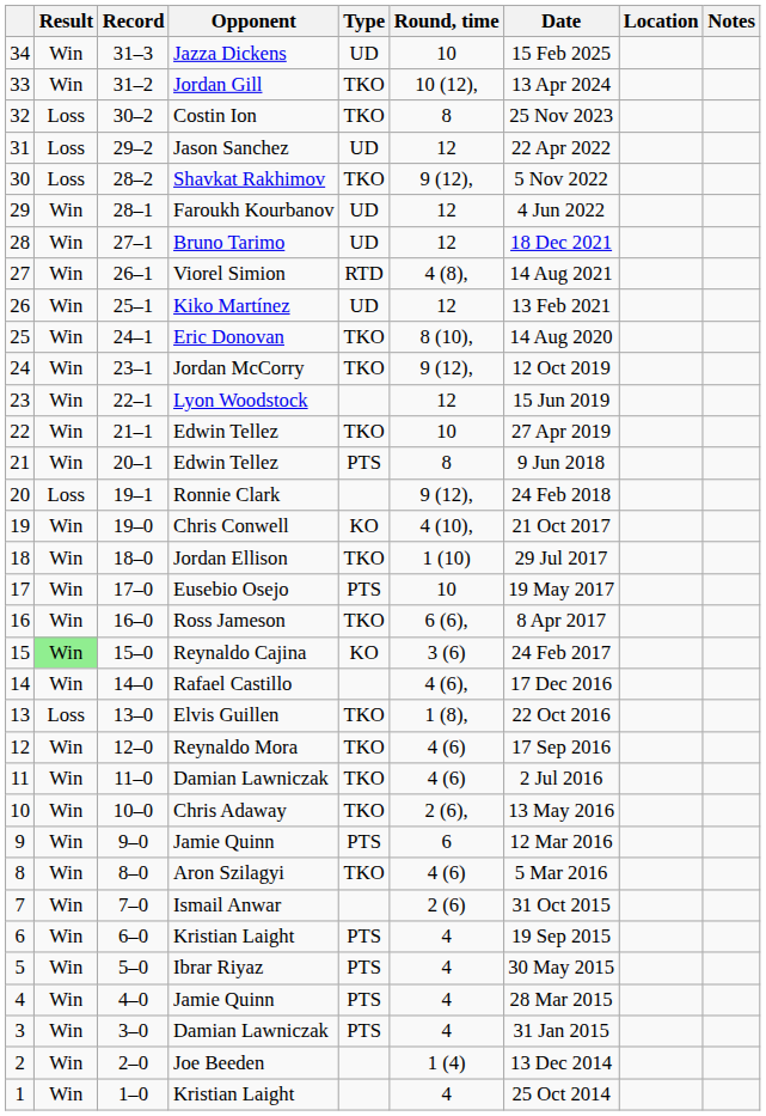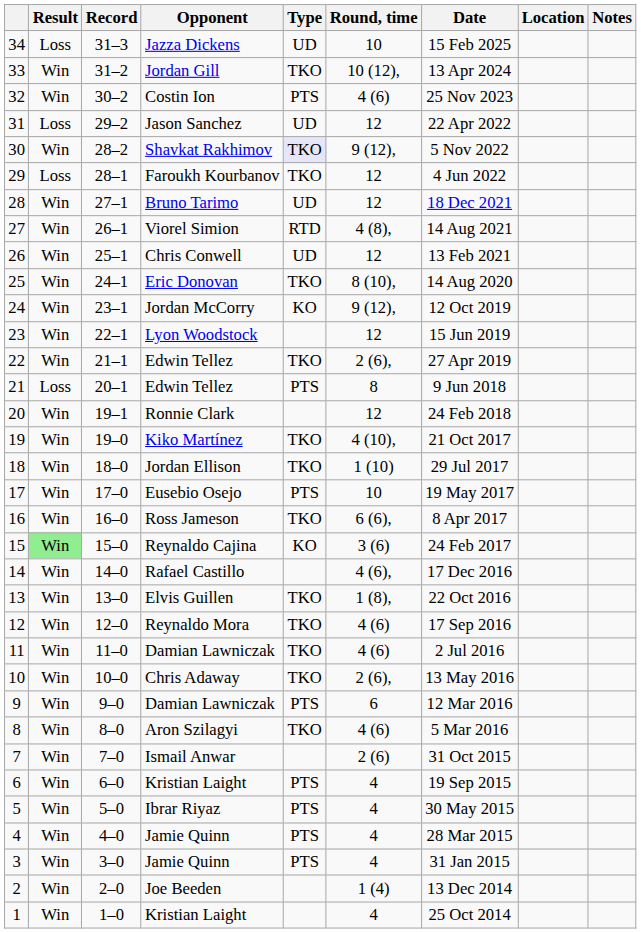34 | Result: Win -> Loss
32 | Result: Loss -> Win
32 | Type: TKO -> PTS
32 | Round, time: 8 -> 4 (6)
30 | Result: Loss -> Win
30 | Type: no background -> lavender background
29 | Result: Win -> Loss
29 | Type: UD -> TKO
26 | Opponent: Kiko Martínez -> Chris Conwell
24 | Type: TKO -> KO
22 | Round, time: 10 -> 2 (6),
21 | Result: Win -> Loss
20 | Result: Loss -> Win
20 | Round, time: 9 (12), -> 12
19 | Opponent: Chris Conwell -> Kiko Martínez
19 | Type: KO -> TKO
13 | Result: Loss -> Win
9 | Opponent: Jamie Quinn -> Damian Lawniczak
3 | Opponent: Damian Lawniczak -> Jamie Quinn
